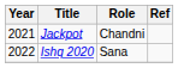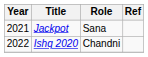Jackpot | Role: Chandni -> Sana
Ishq 2020 | Role: Sana -> Chandni
